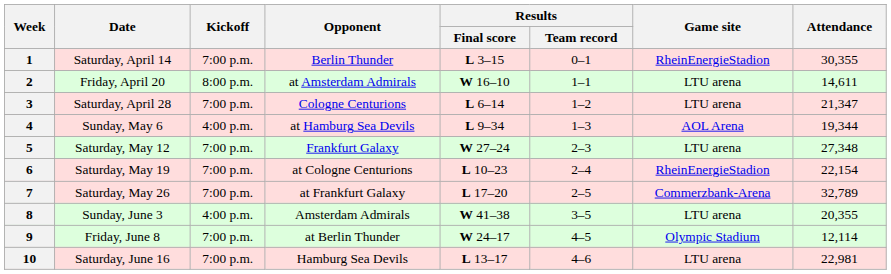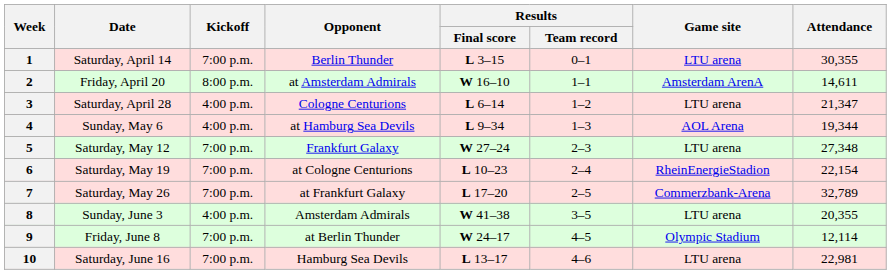1 | Game site: RheinEnergieStadion -> LTU arena
2 | Game site: LTU arena -> Amsterdam ArenA
3 | Kickoff: 7:00 p.m. -> 4:00 p.m.
